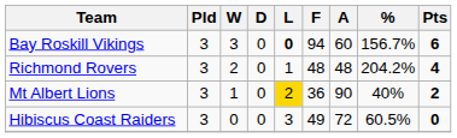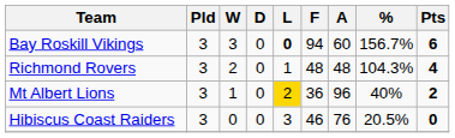Richmond Rovers | %: 204.2% -> 104.3%
Mt Albert Lions | A: 90 -> 96
Hibiscus Coast Raiders | F: 49 -> 46
Hibiscus Coast Raiders | A: 72 -> 76
Hibiscus Coast Raiders | %: 60.5% -> 20.5%
